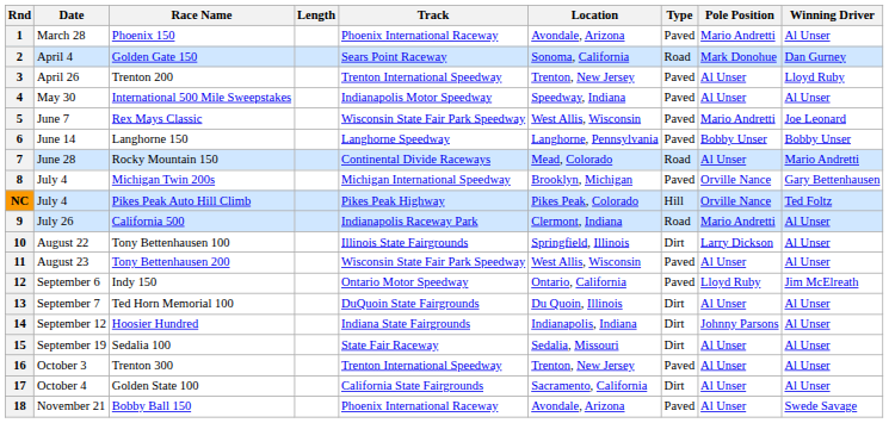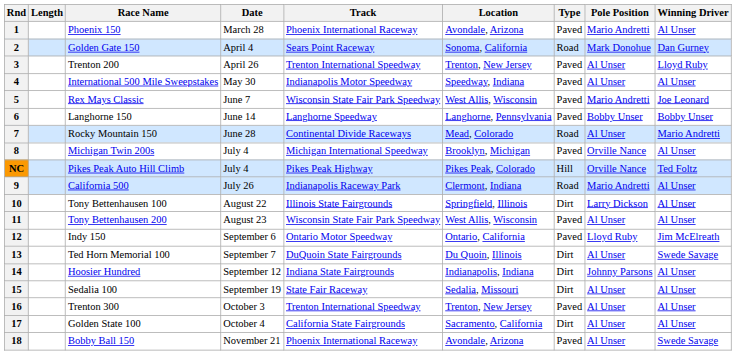columns swapped: Date <-> Length
8 | Winning Driver: Gary Bettenhausen -> Al Unser
13 | Winning Driver: Al Unser -> Swede Savage
